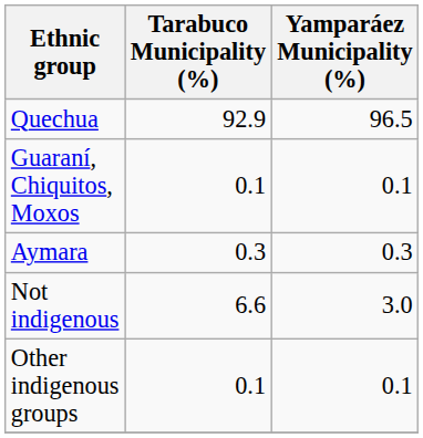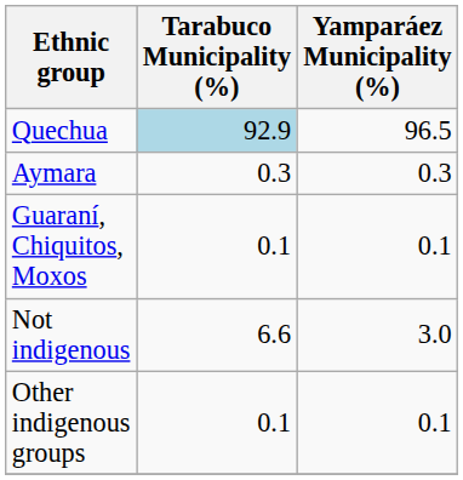Quechua | Tarabuco Municipality (%): no background -> lightblue background
rows swapped: Aymara <-> Guaraní, Chiquitos, Moxos
